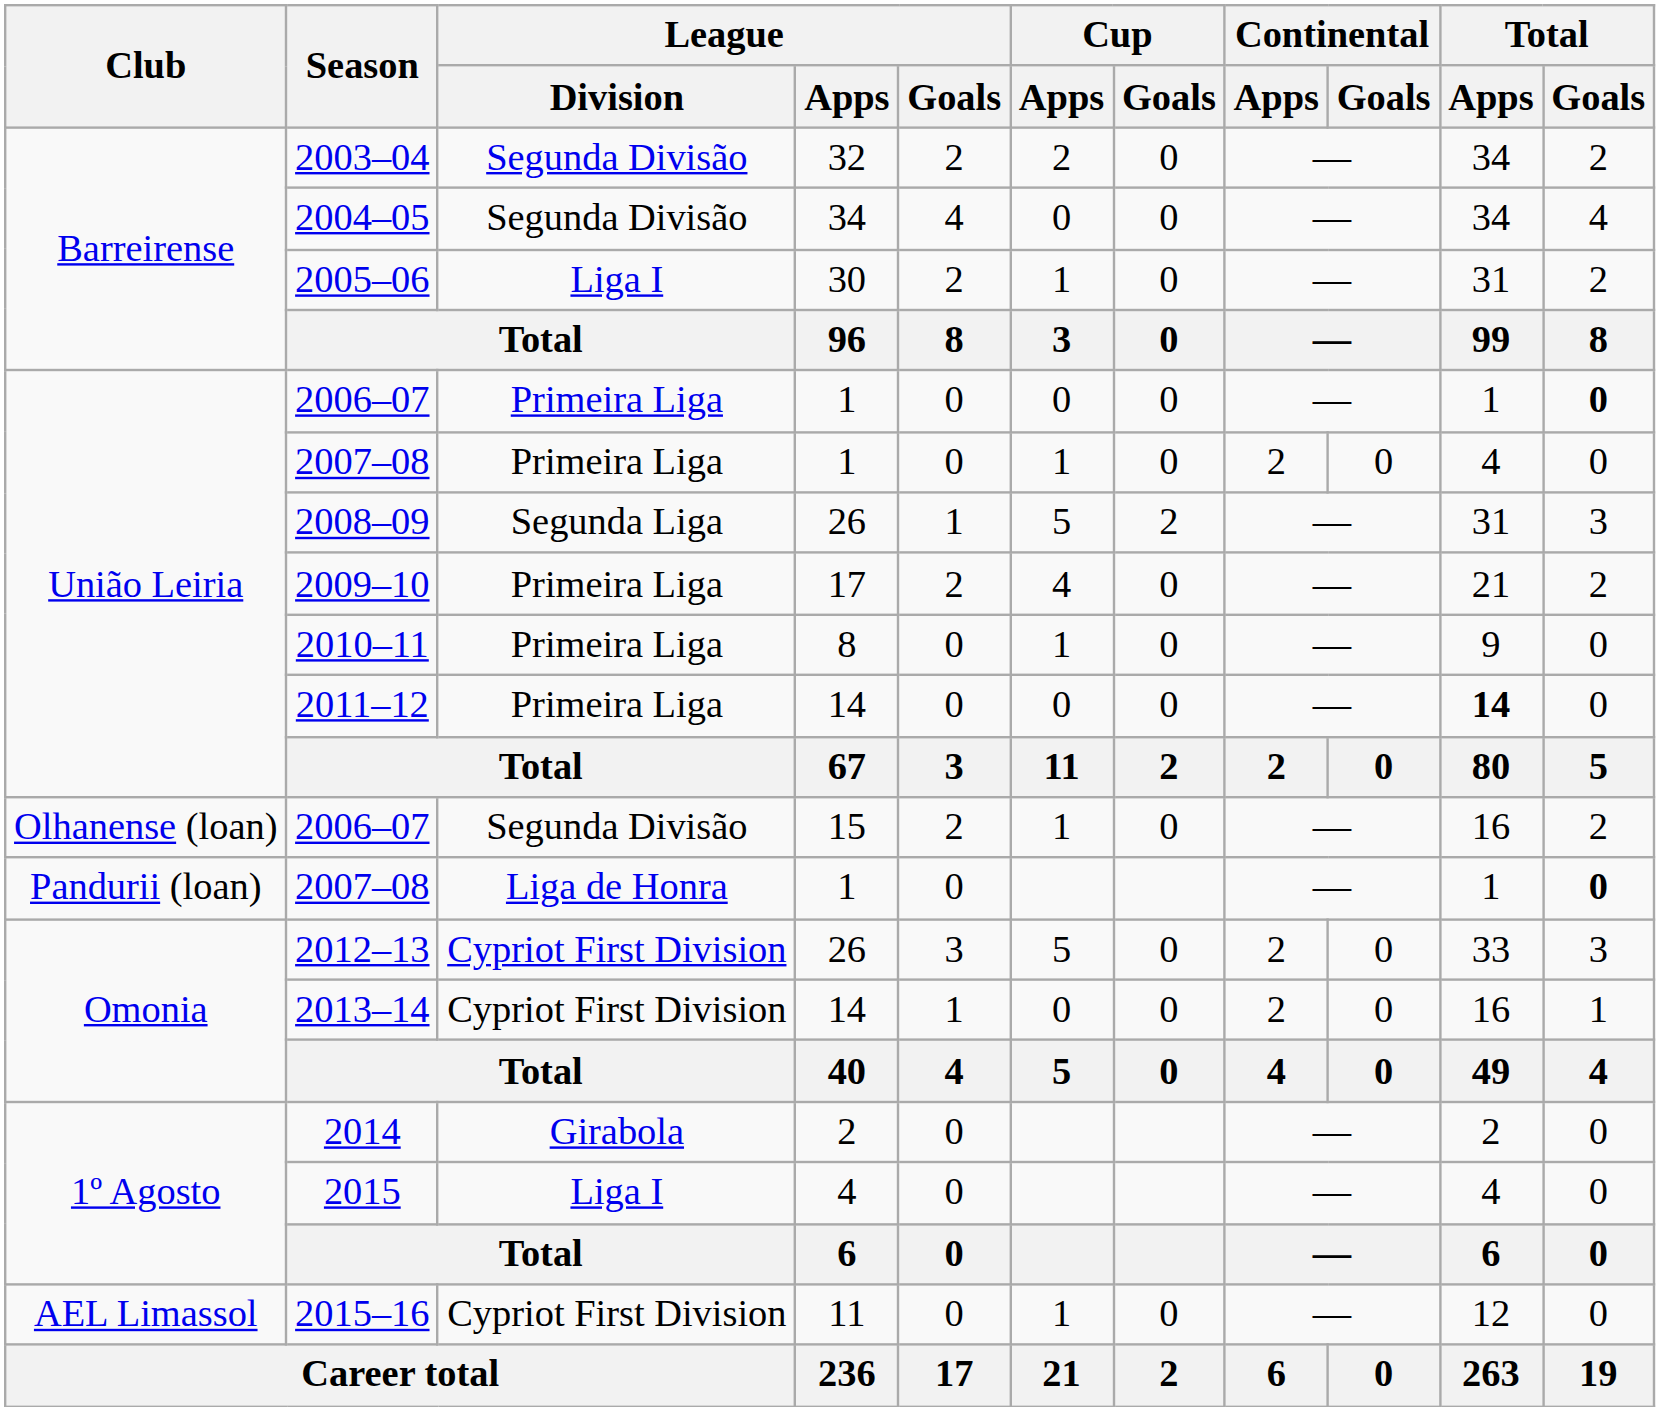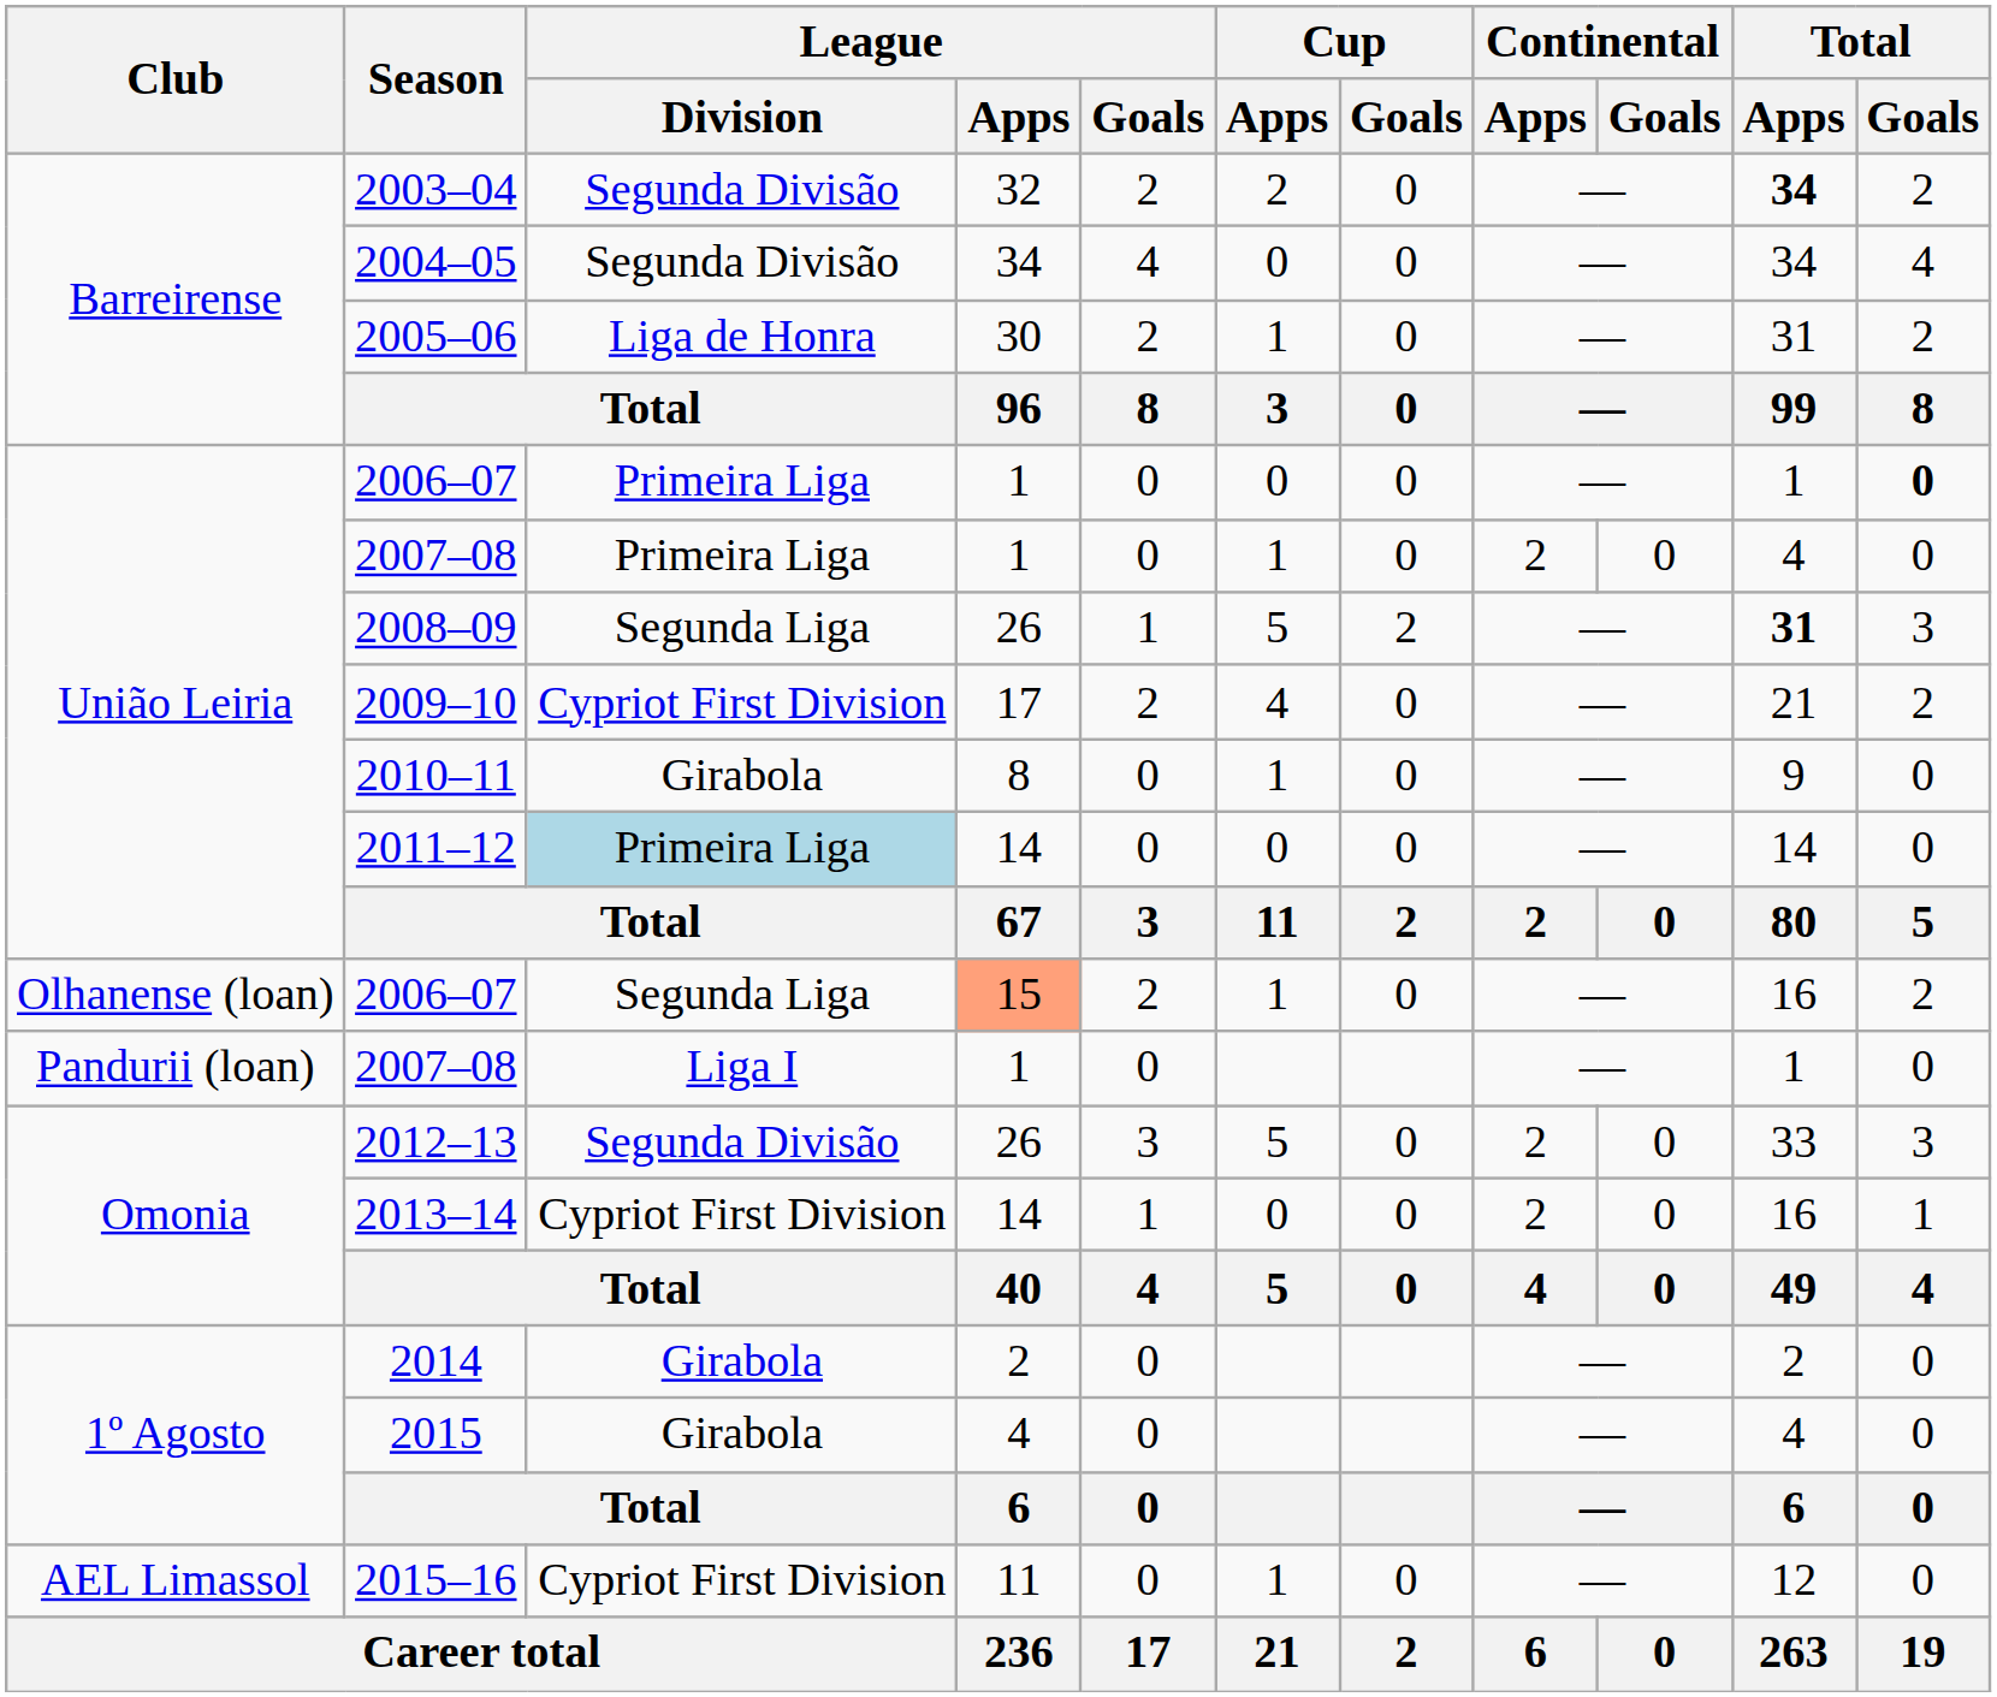2003–04 | Total / Apps: normal -> bold
2005–06 | League / Division: Liga I -> Liga de Honra
2008–09 | Total / Apps: normal -> bold
2009–10 | League / Division: Primeira Liga -> Cypriot First Division
2010–11 | League / Division: Primeira Liga -> Girabola
2011–12 | League / Division: no background -> lightblue background
2011–12 | Total / Apps: bold -> normal
Olhanense (loan) / 2006–07 | League / Division: Segunda Divisão -> Segunda Liga
Olhanense (loan) / 2006–07 | League / Apps: no background -> lightsalmon background
Pandurii (loan) / 2007–08 | League / Division: Liga de Honra -> Liga I
Pandurii (loan) / 2007–08 | Total / Goals: bold -> normal
2012–13 | League / Division: Cypriot First Division -> Segunda Divisão
2015 | League / Division: Liga I -> Girabola
